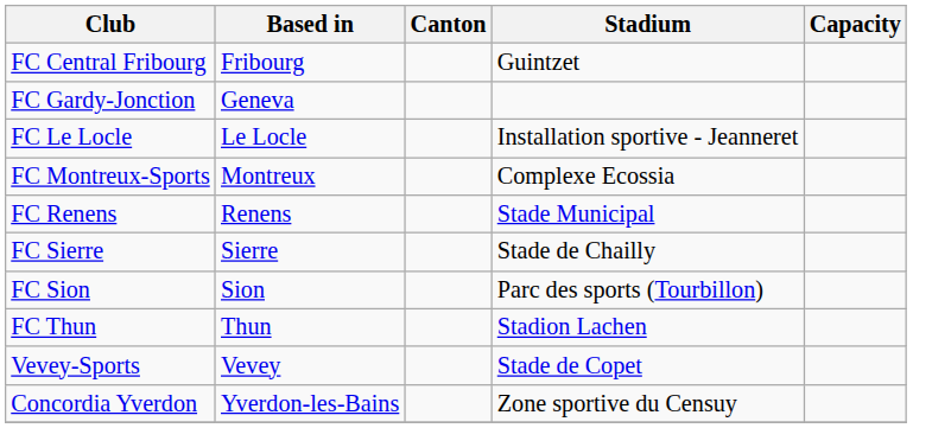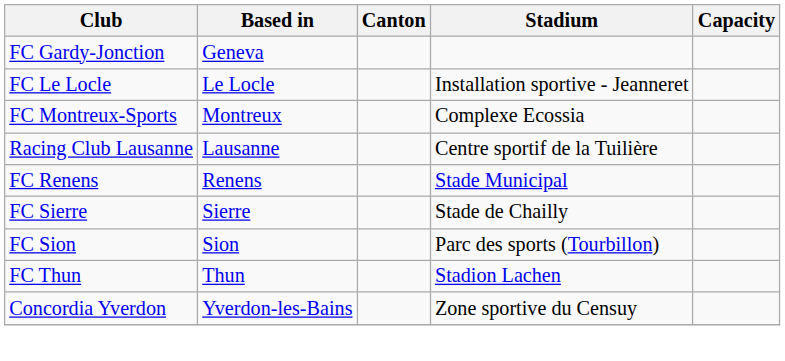- row: FC Central Fribourg | Fribourg | Guintzet
+ row: Racing Club Lausanne | Lausanne | Centre sportif de la Tuilière
- row: Vevey-Sports | Vevey | Stade de Copet
